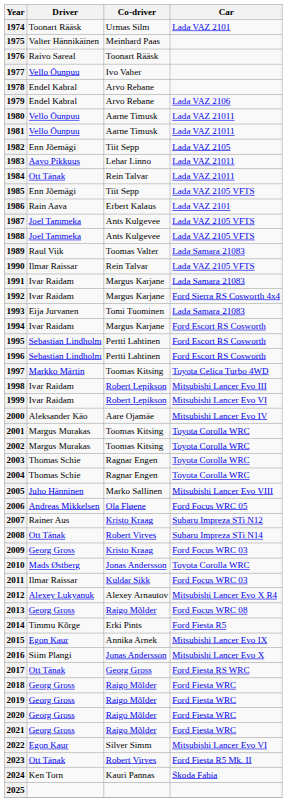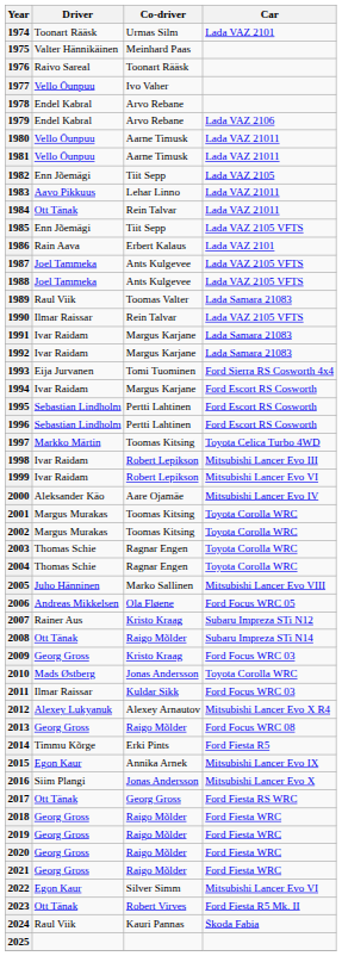1992 | Car: Ford Sierra RS Cosworth 4x4 -> Lada Samara 21083
1993 | Car: Lada Samara 21083 -> Ford Sierra RS Cosworth 4x4
2008 | Co-driver: Robert Virves -> Raigo Mõlder
2024 | Driver: Ken Torn -> Raul Viik
